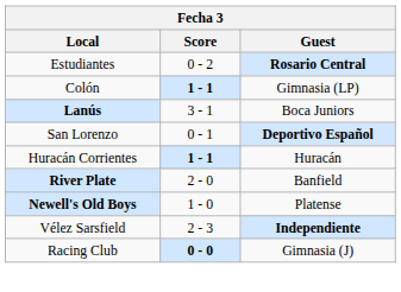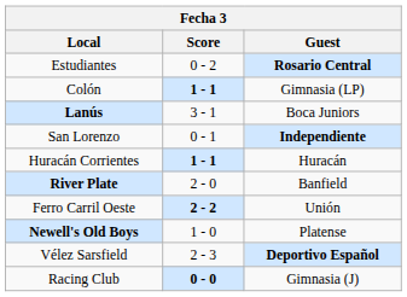San Lorenzo | Guest: Deportivo Español -> Independiente
+ row: Ferro Carril Oeste | 2 - 2 | Unión
Vélez Sarsfield | Guest: Independiente -> Deportivo Español
